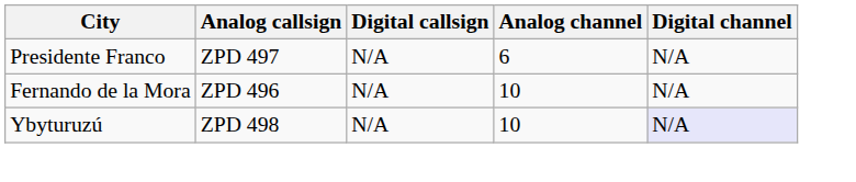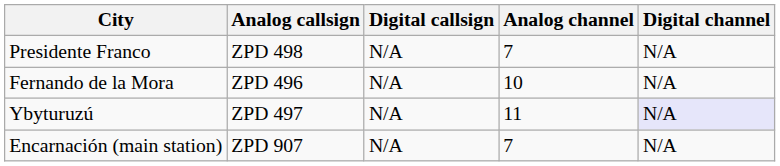Presidente Franco | Analog callsign: ZPD 497 -> ZPD 498
Presidente Franco | Analog channel: 6 -> 7
Ybyturuzú | Analog callsign: ZPD 498 -> ZPD 497
Ybyturuzú | Analog channel: 10 -> 11
+ row: Encarnación (main station) | ZPD 907 | N/A | 7 | N/A
